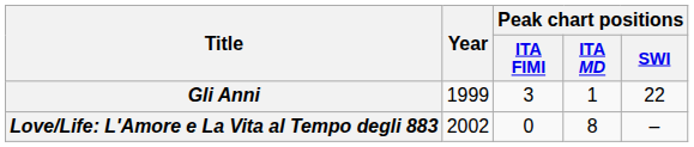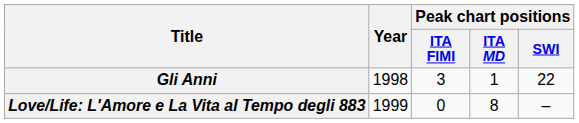Gli Anni | Year: 1999 -> 1998
Love/Life: L'Amore e La Vita al Tempo degli 883 | Year: 2002 -> 1999
